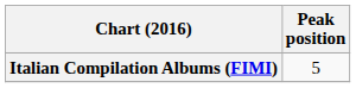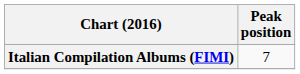Italian Compilation Albums (FIMI) | Peak position: 5 -> 7
